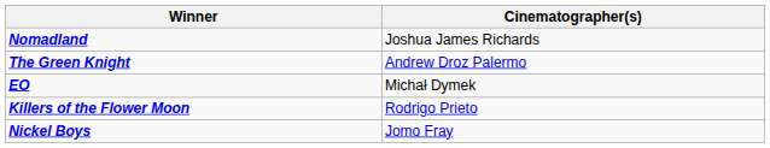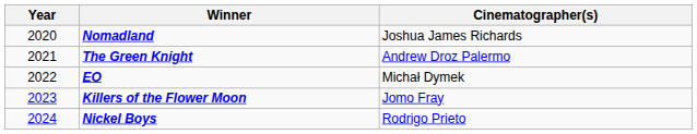+ column: Year | 2020 | 2021 | 2022 | 2023 | 2024
Killers of the Flower Moon | Cinematographer(s): Rodrigo Prieto -> Jomo Fray
Nickel Boys | Cinematographer(s): Jomo Fray -> Rodrigo Prieto
